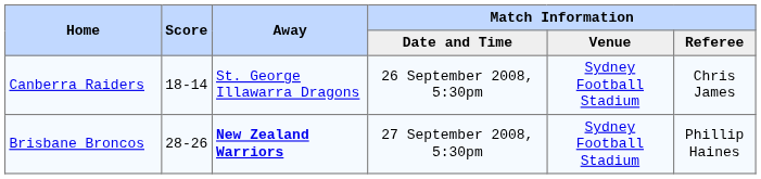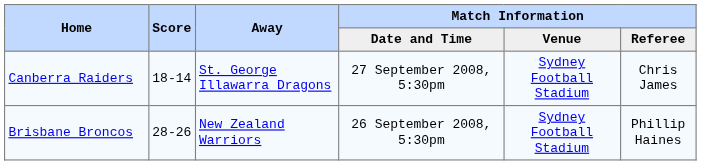Canberra Raiders | Match Information / Date and Time: 26 September 2008, 5:30pm -> 27 September 2008, 5:30pm
Brisbane Broncos | Away: bold -> normal
Brisbane Broncos | Match Information / Date and Time: 27 September 2008, 5:30pm -> 26 September 2008, 5:30pm
